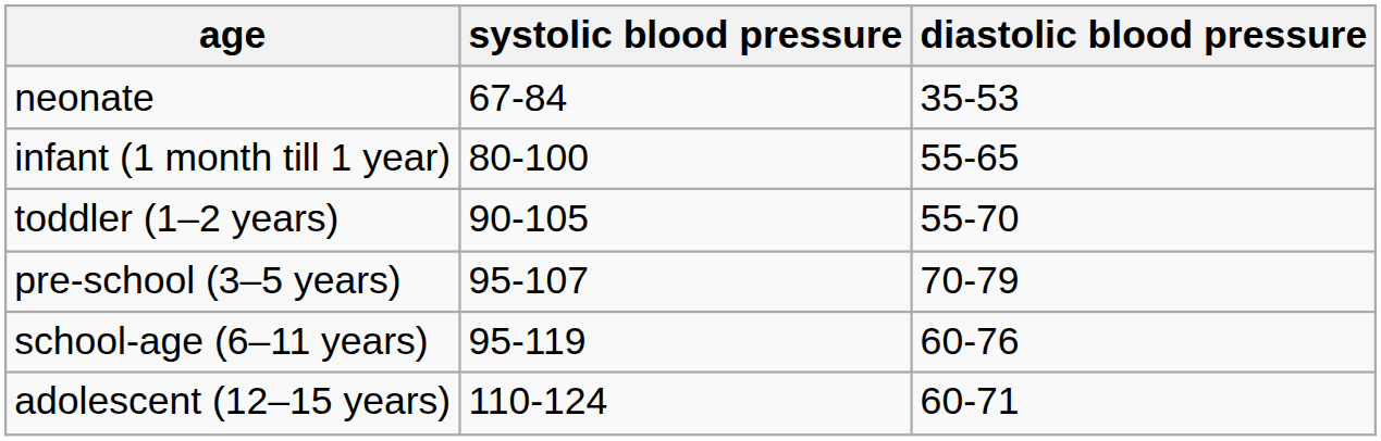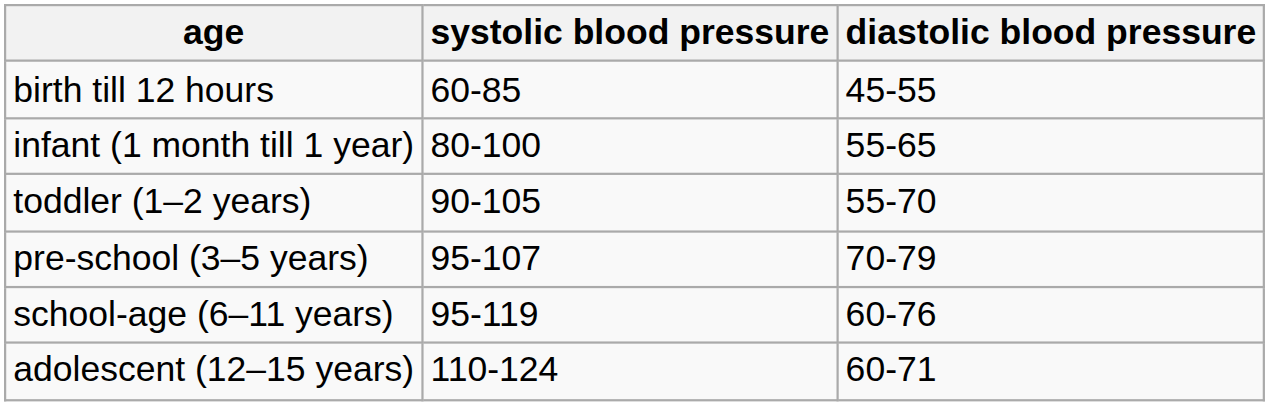+ row: birth till 12 hours | 60-85 | 45-55
- row: neonate | 67-84 | 35-53
